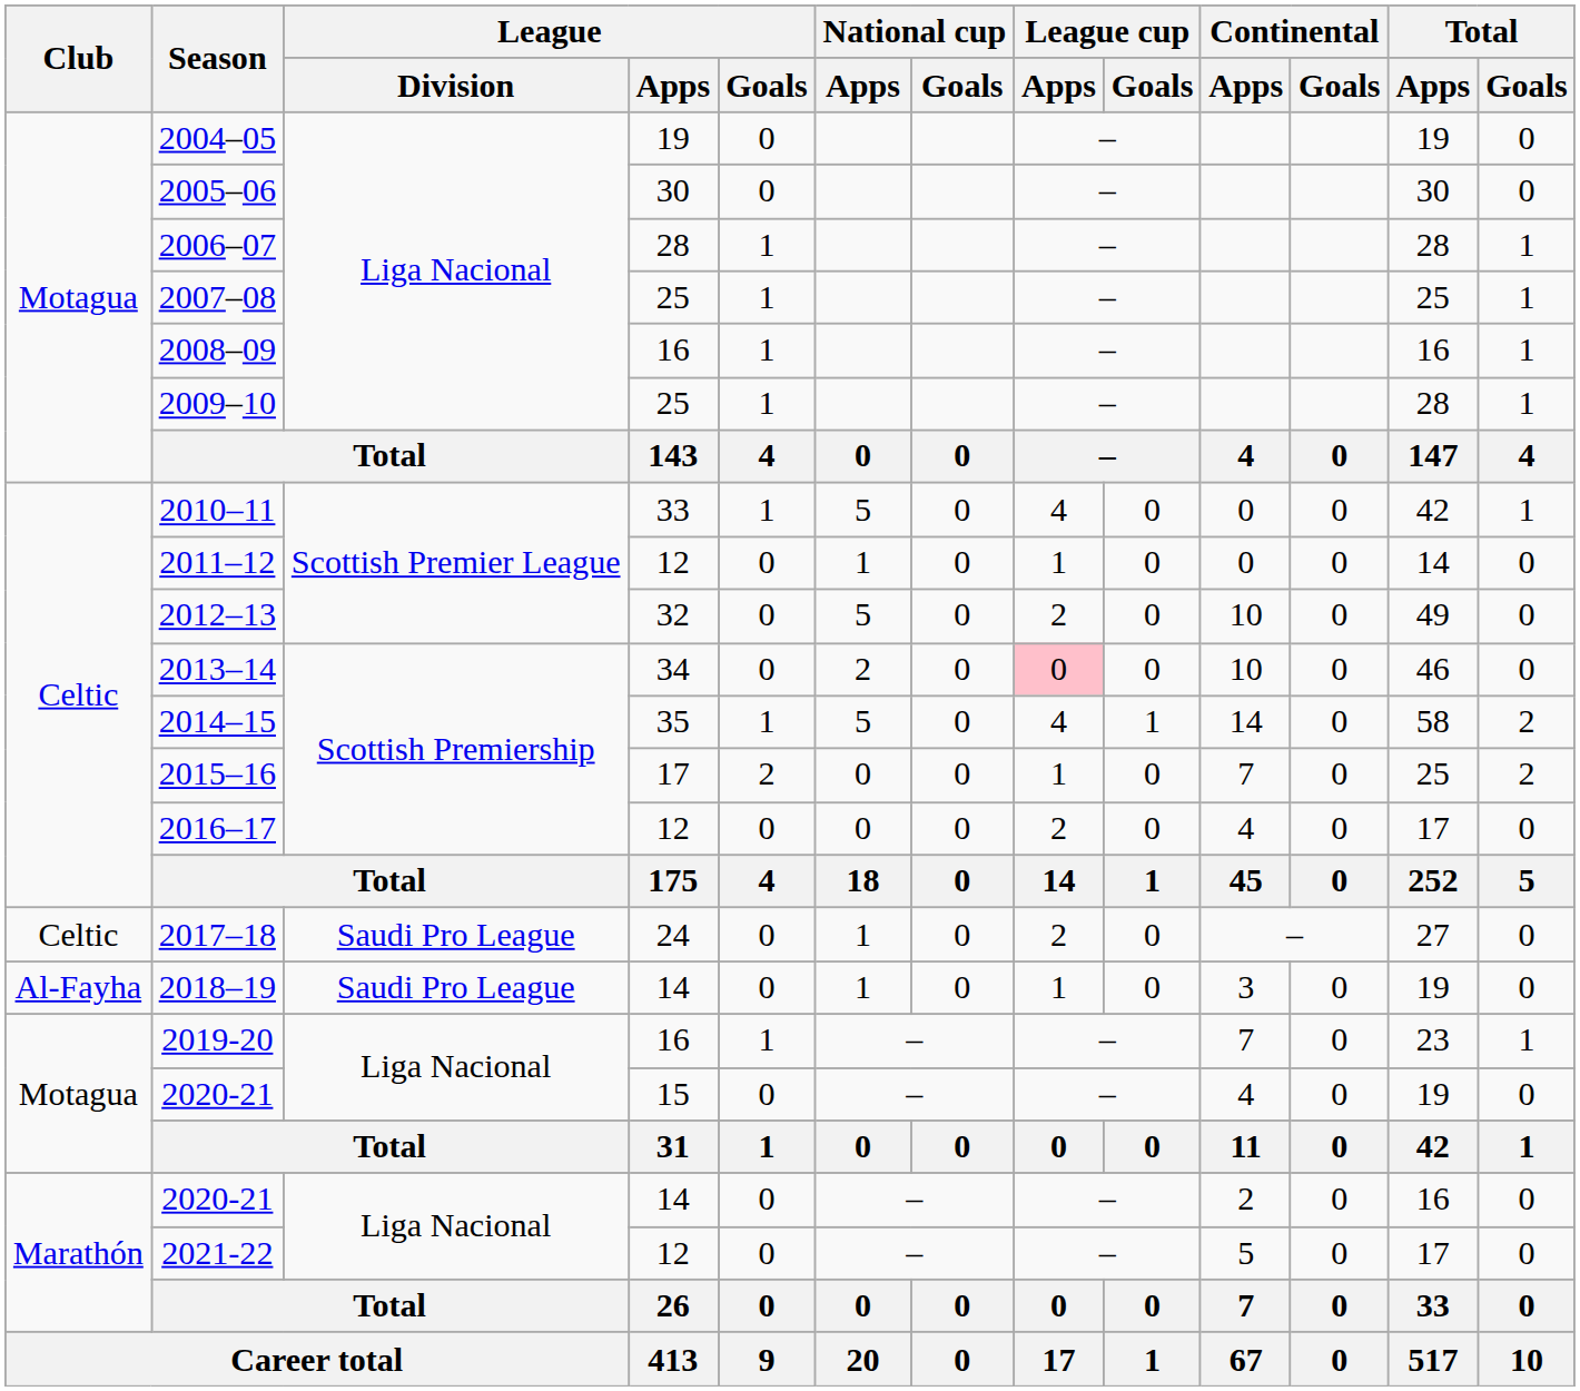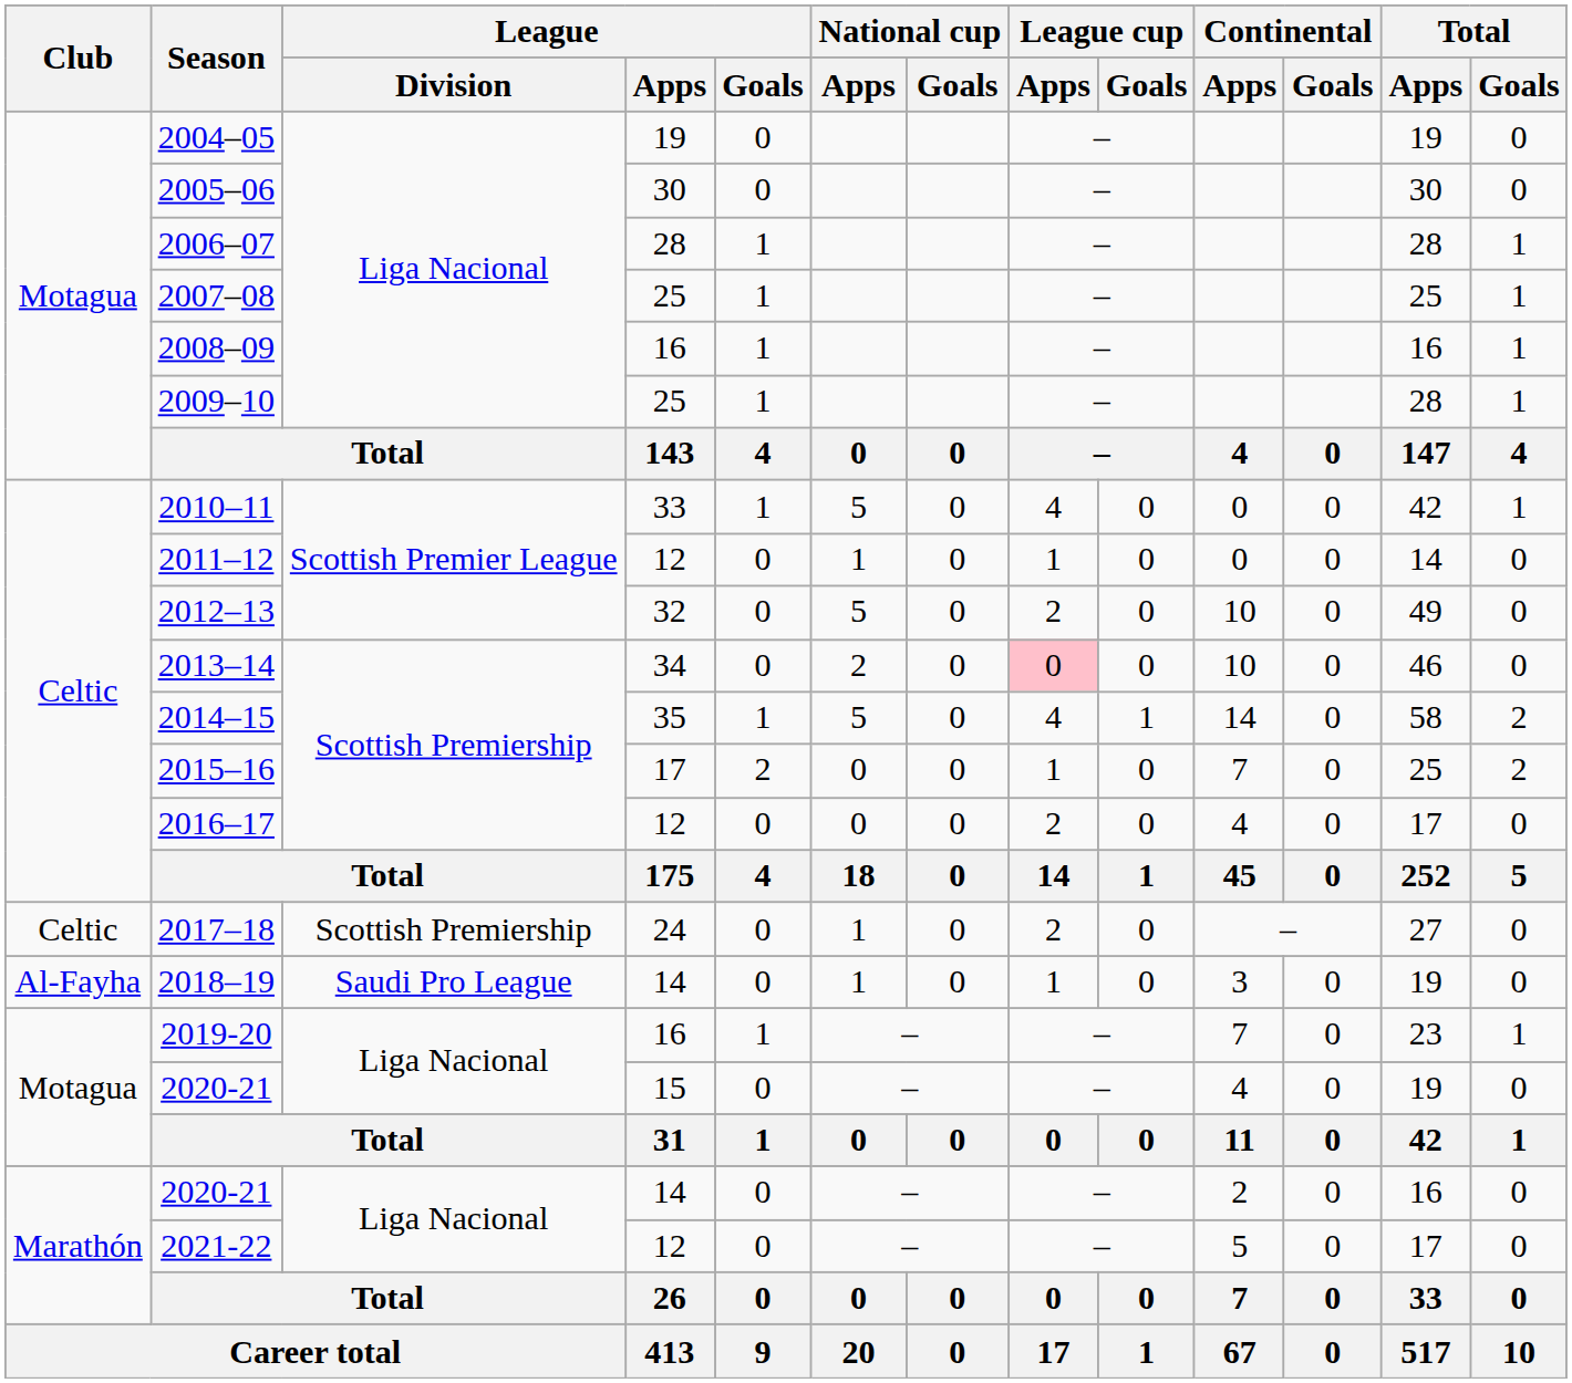2017–18 | League / Division: Saudi Pro League -> Scottish Premiership
